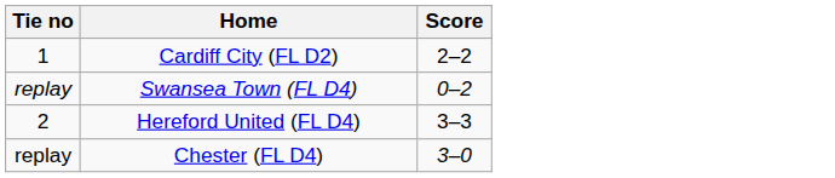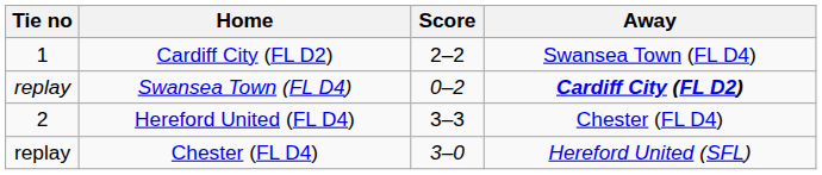+ column: Away | Swansea Town (FL D4) | Cardiff City (FL D2) | Chester (FL D4) | Hereford United (SFL)
